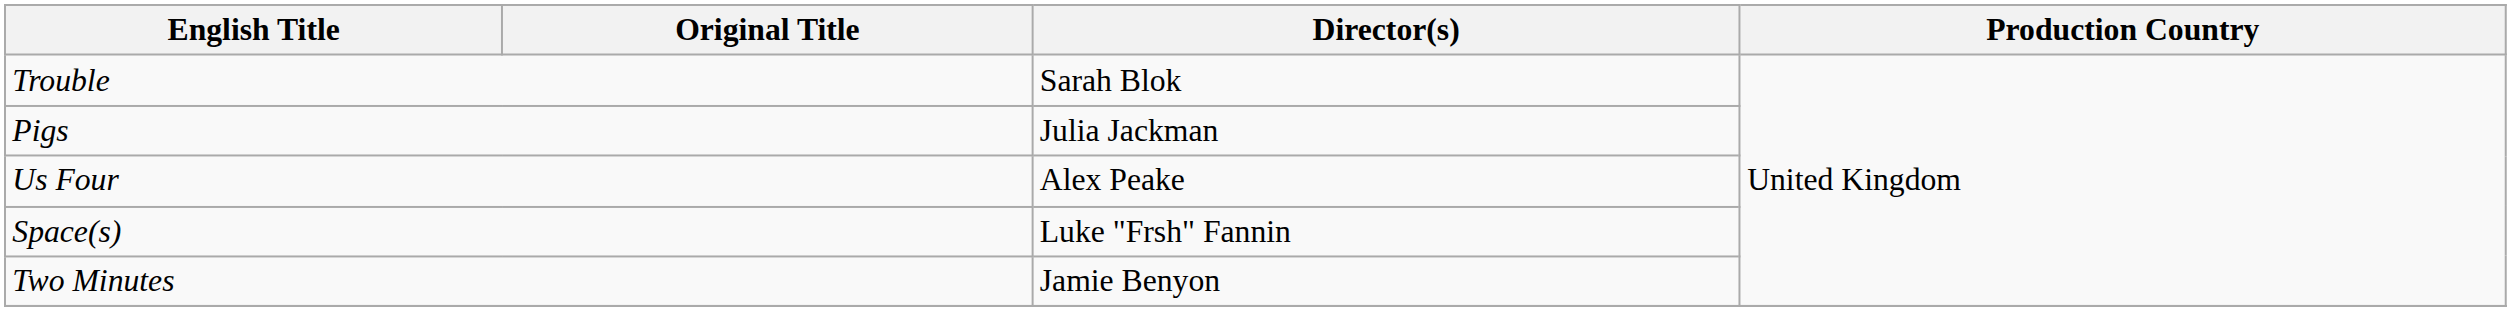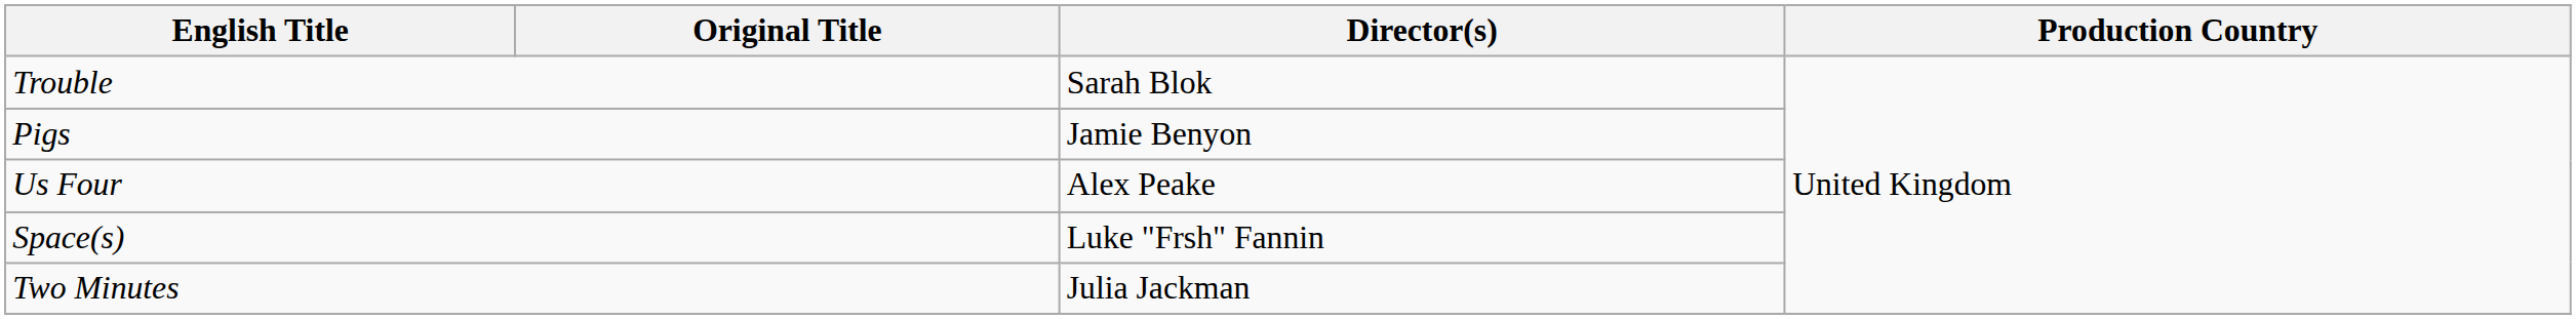Pigs | Director(s): Julia Jackman -> Jamie Benyon
Two Minutes | Director(s): Jamie Benyon -> Julia Jackman
